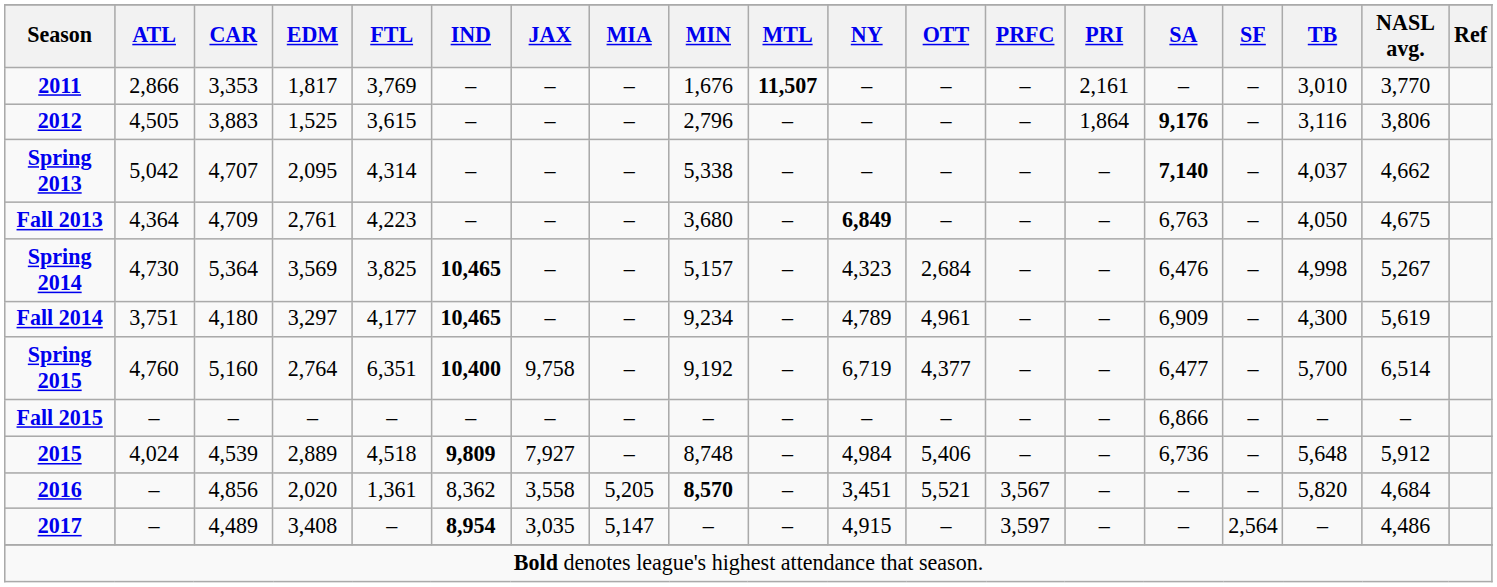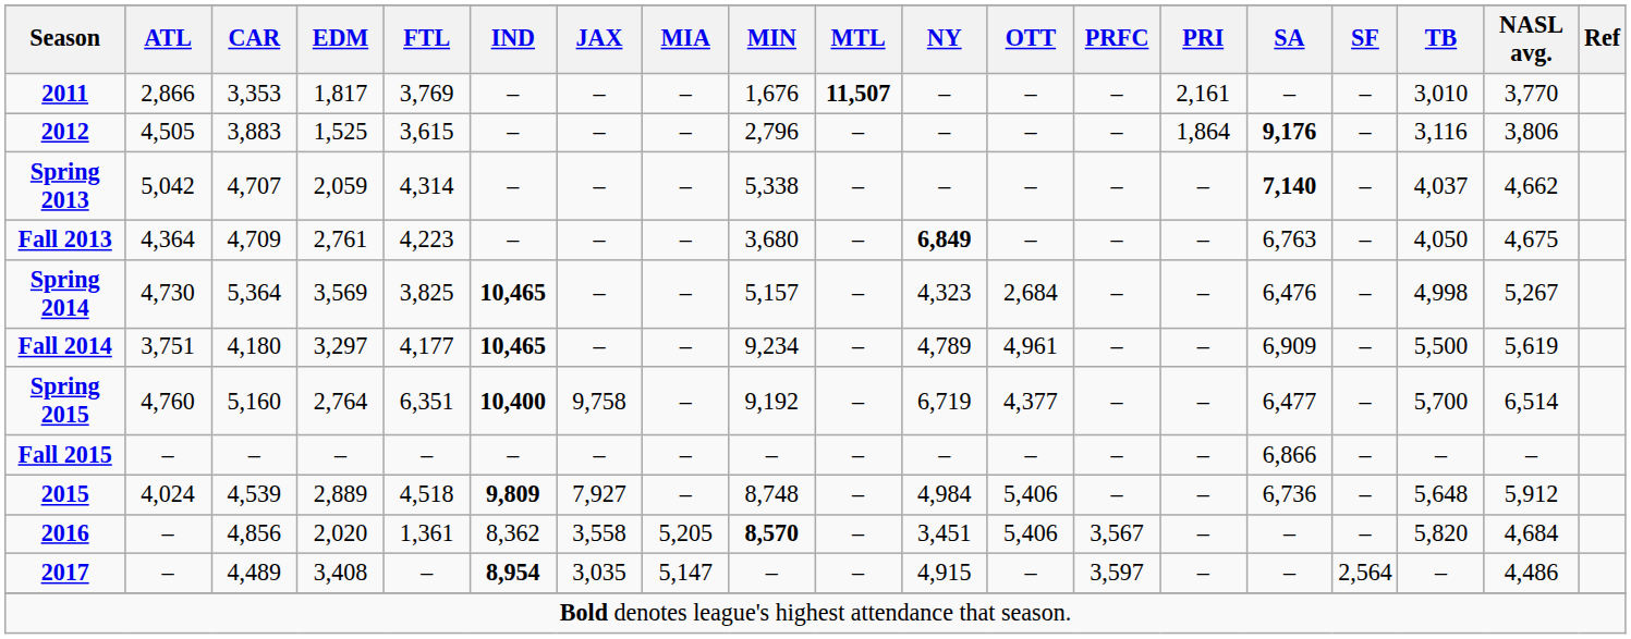Spring 2013 | EDM: 2,095 -> 2,059
Fall 2014 | TB: 4,300 -> 5,500
2016 | OTT: 5,521 -> 5,406
